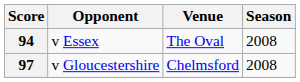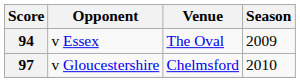94 | Season: 2008 -> 2009
97 | Season: 2008 -> 2010
